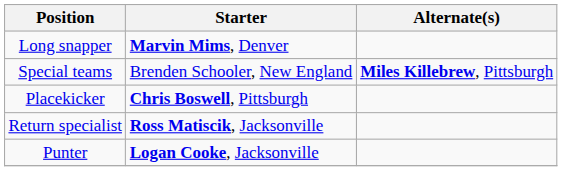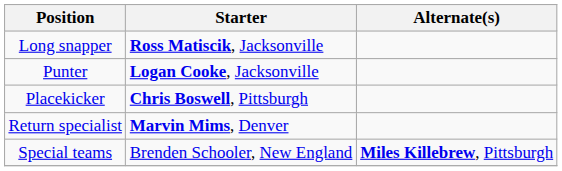Long snapper | Starter: Marvin Mims, Denver -> Ross Matiscik, Jacksonville
rows swapped: Punter <-> Special teams
Return specialist | Starter: Ross Matiscik, Jacksonville -> Marvin Mims, Denver
